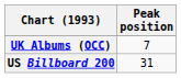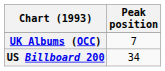US Billboard 200 | Peak position: 31 -> 34
